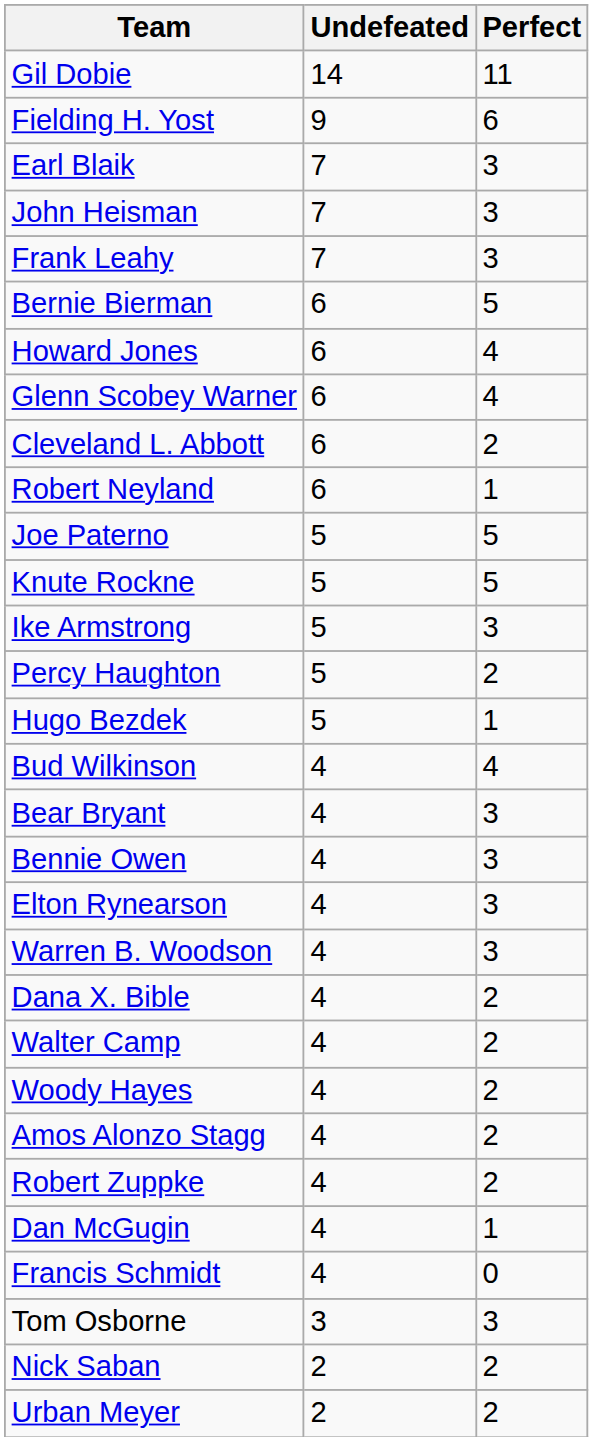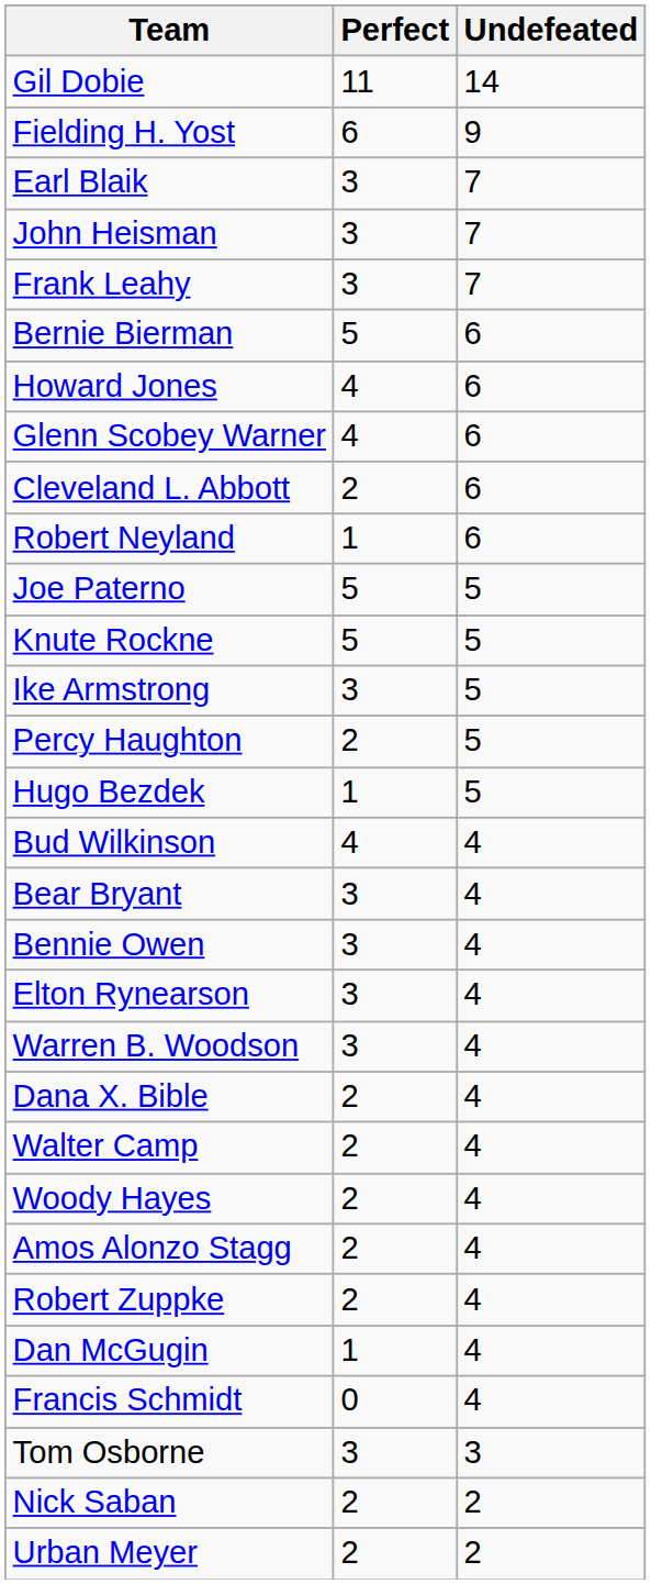columns swapped: Undefeated <-> Perfect
